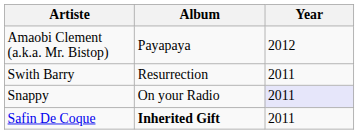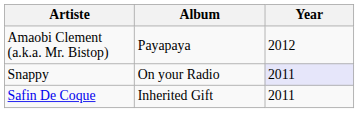- row: Swith Barry | Resurrection | 2011
Safin De Coque | Album: bold -> normal
